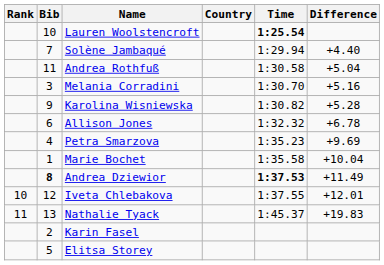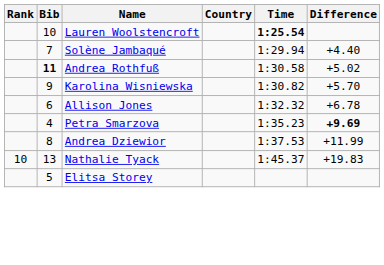Andrea Rothfuß | Bib: normal -> bold
Andrea Rothfuß | Difference: +5.04 -> +5.02
- row: 3 | Melania Corradini | 1:30.70 | +5.16
Karolina Wisniewska | Difference: +5.28 -> +5.70
Petra Smarzova | Difference: normal -> bold
- row: 1 | Marie Bochet | 1:35.58 | +10.04
Andrea Dziewior | Bib: bold -> normal
Andrea Dziewior | Time: bold -> normal
Andrea Dziewior | Difference: +11.49 -> +11.99
- row: 10 | 12 | Iveta Chlebakova | 1:37.55 | +12.01
Nathalie Tyack | Rank: 11 -> 10
- row: 2 | Karin Fasel
